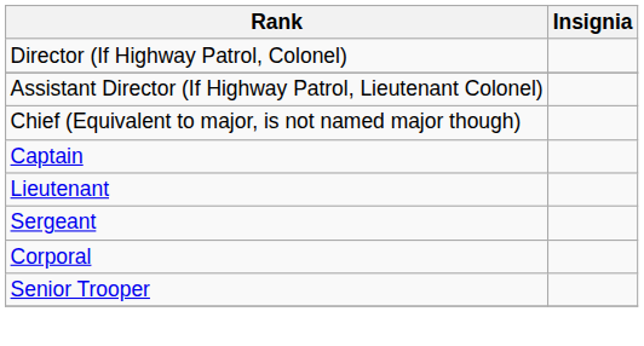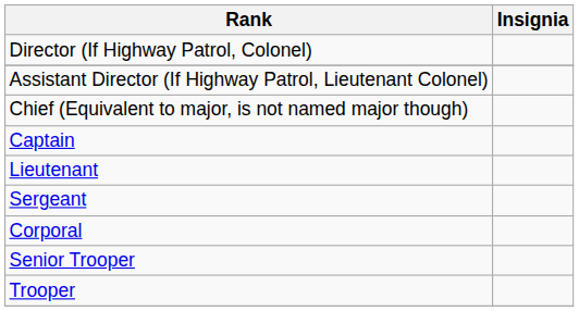+ row: Trooper
